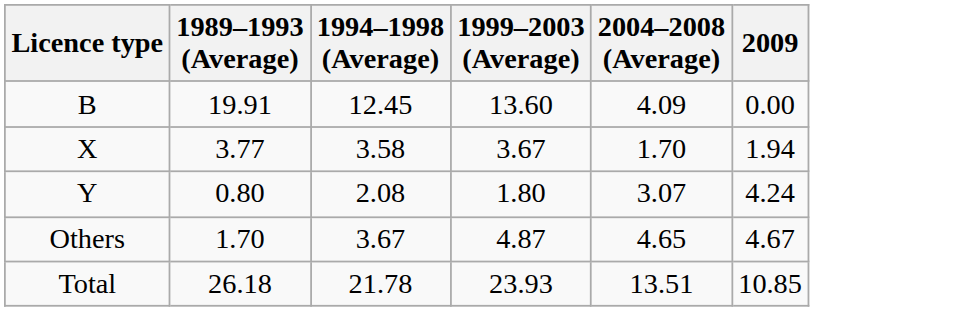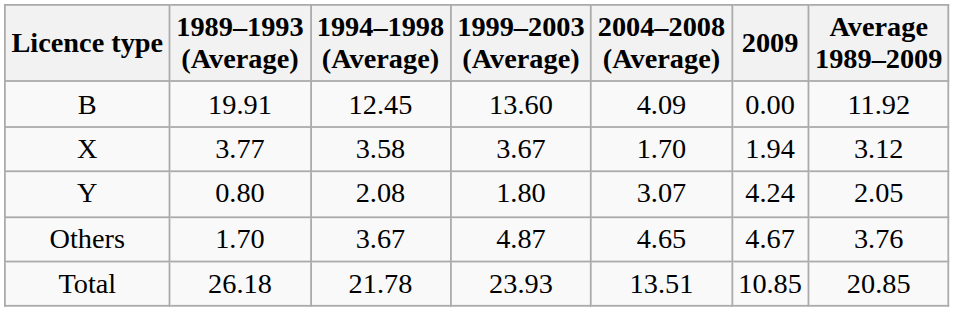+ column: Average 1989–2009 | 11.92 | 3.12 | 2.05 | 3.76 | 20.85
